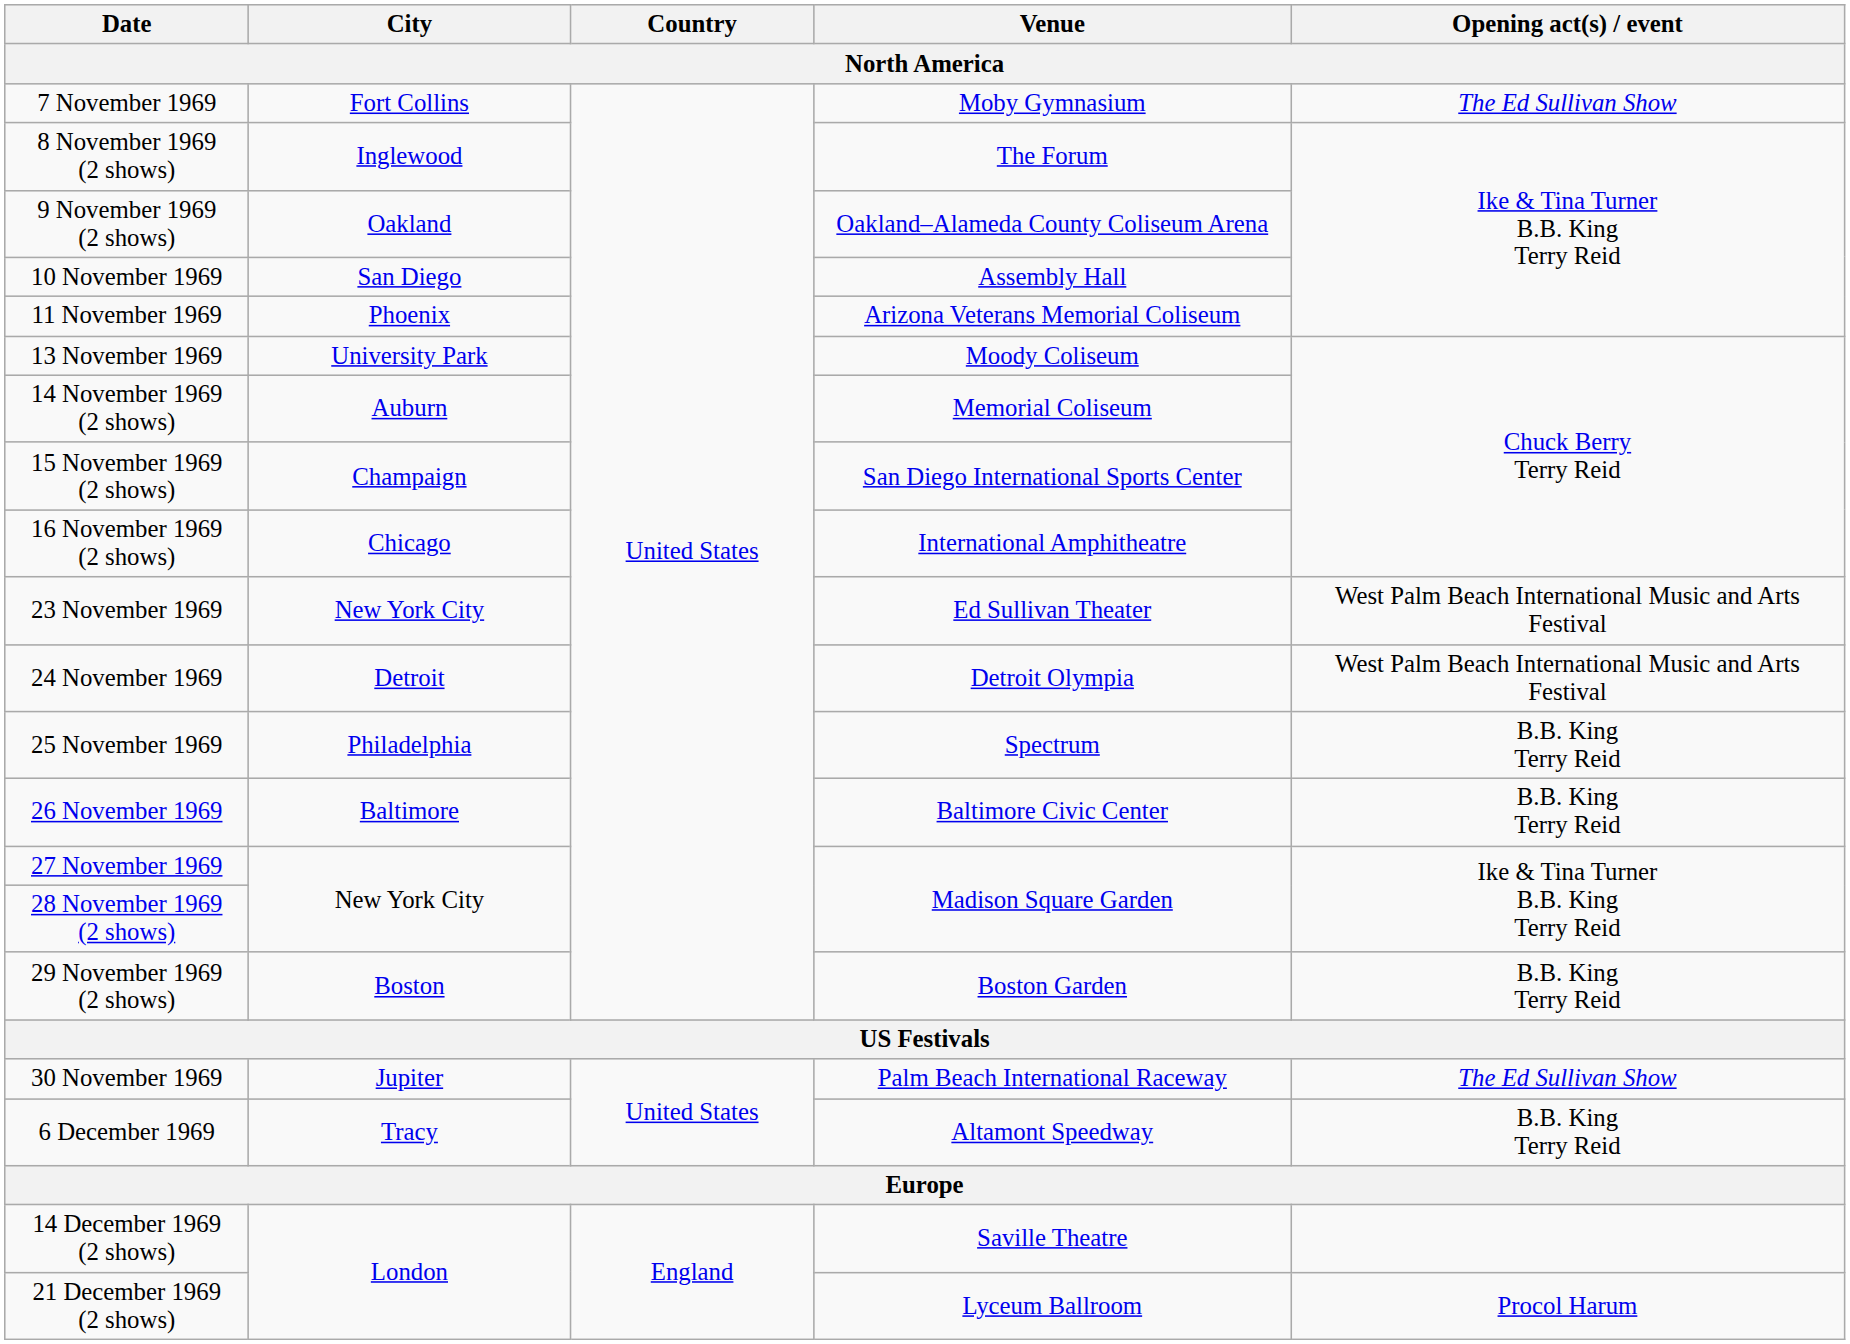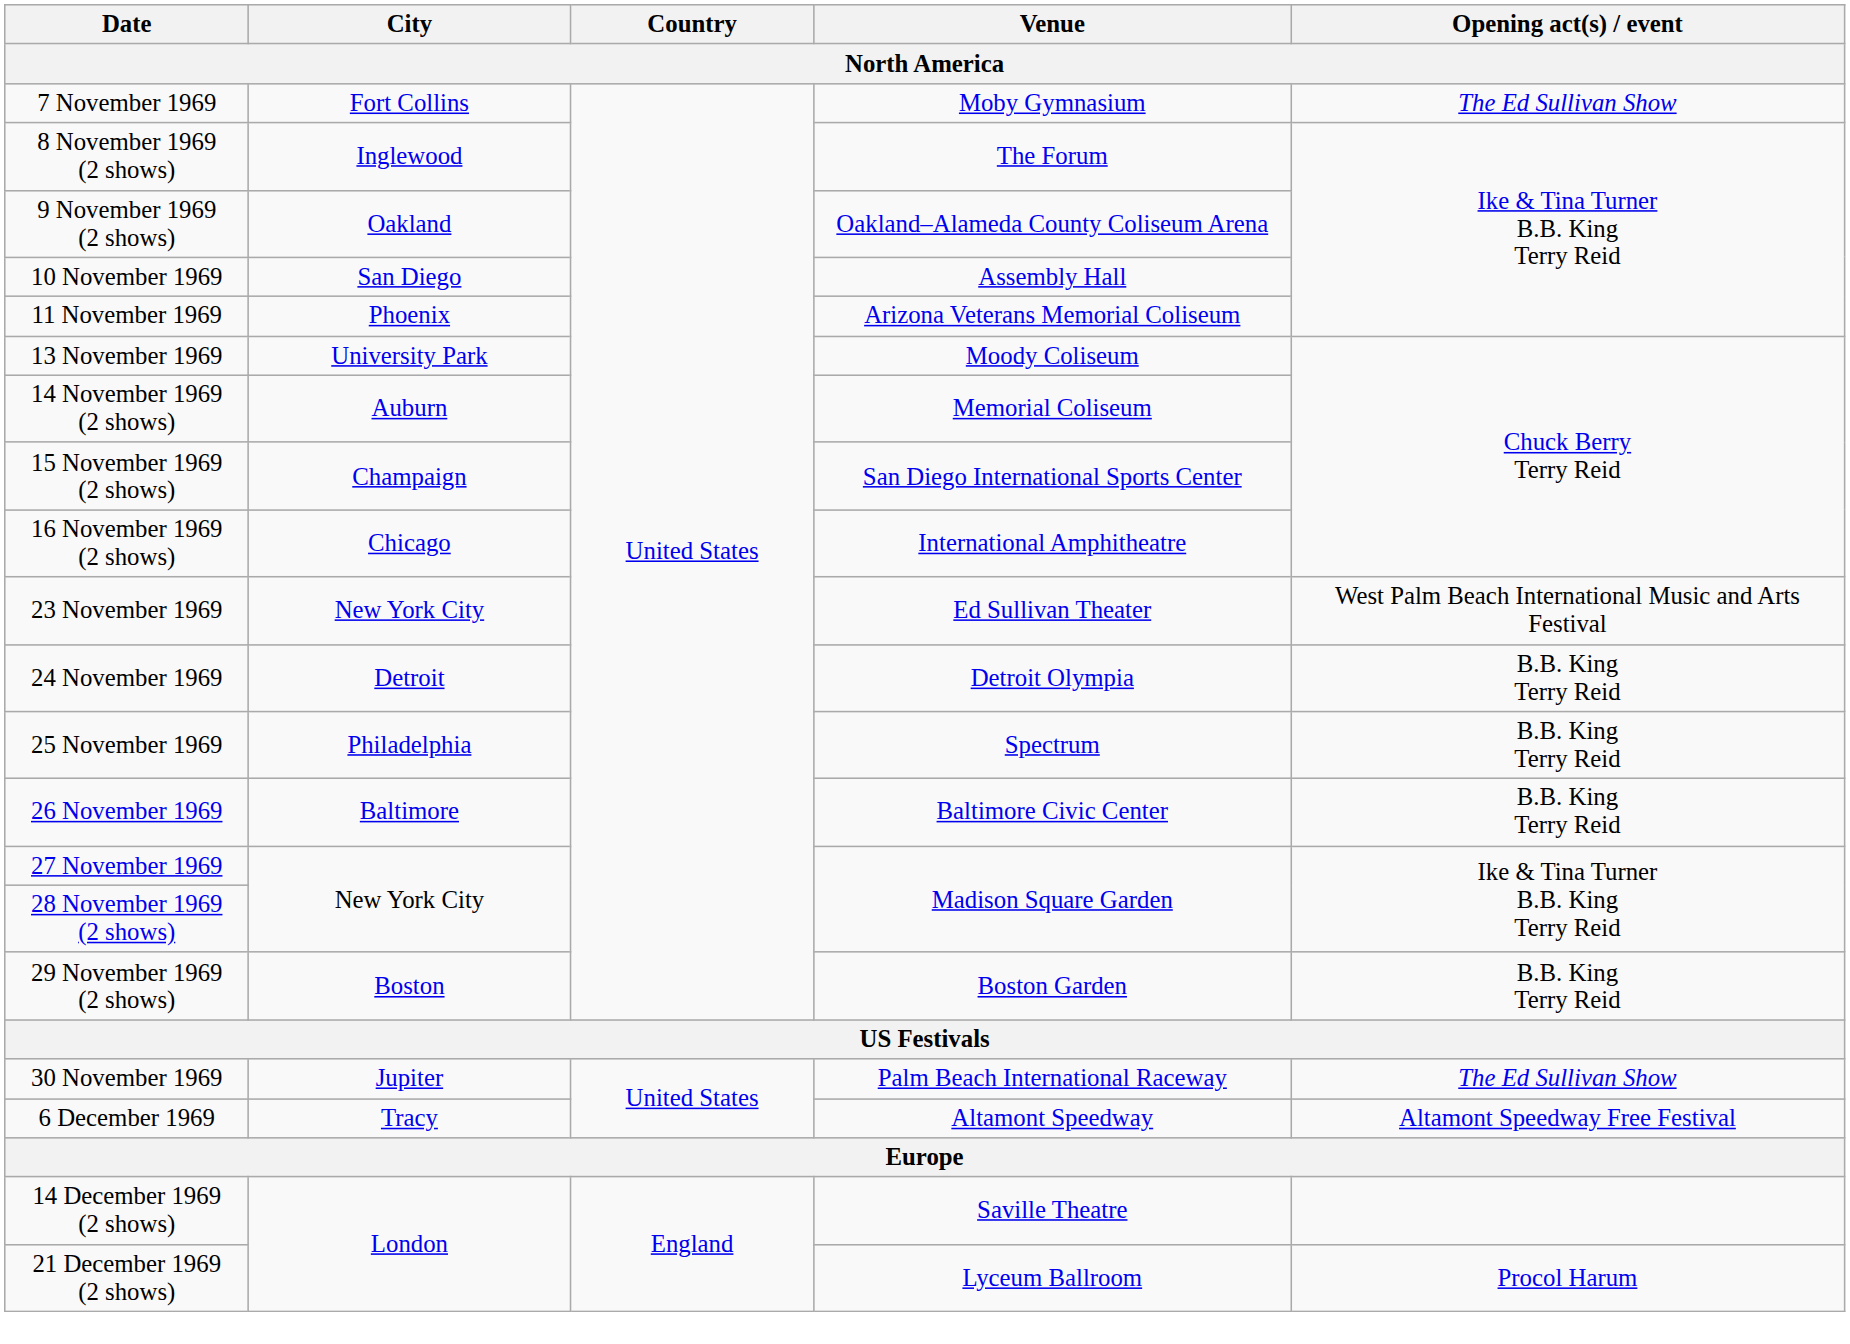24 November 1969 | Opening act(s) / event: West Palm Beach International Music and Arts Festival -> B.B. King Terry Reid
6 December 1969 | Opening act(s) / event: B.B. King Terry Reid -> Altamont Speedway Free Festival
